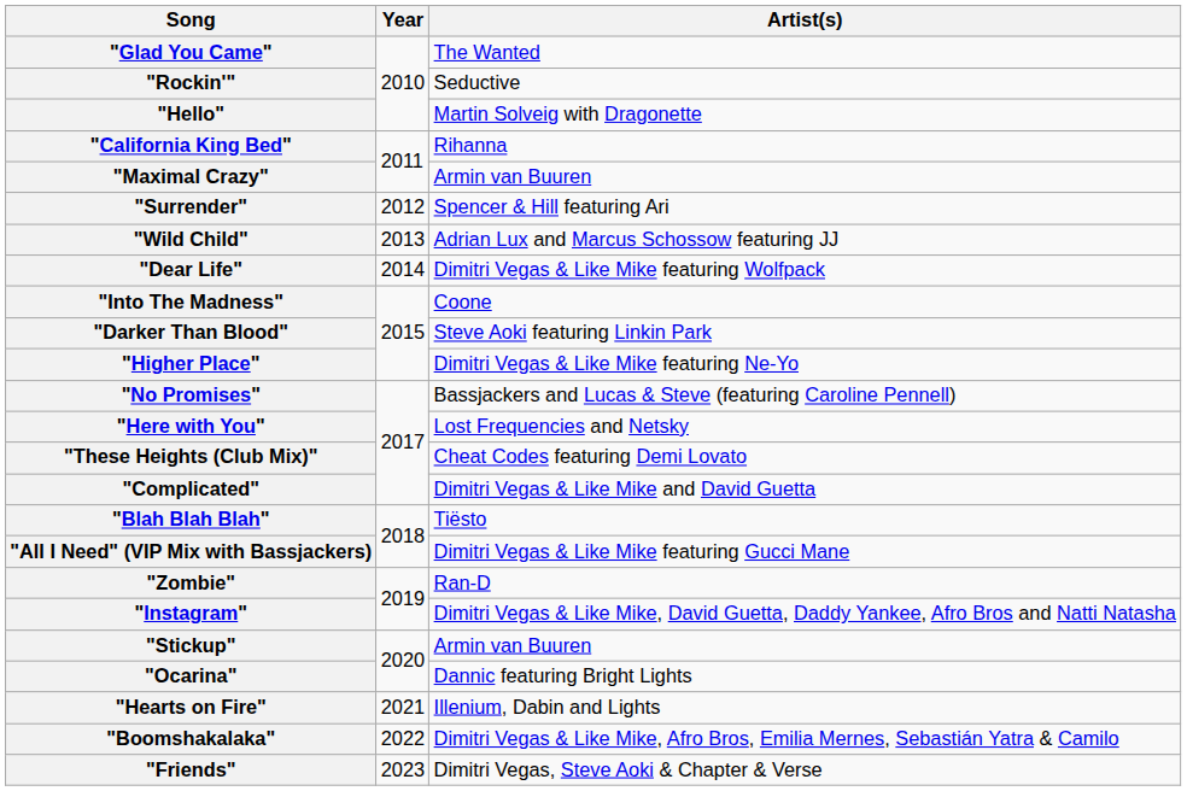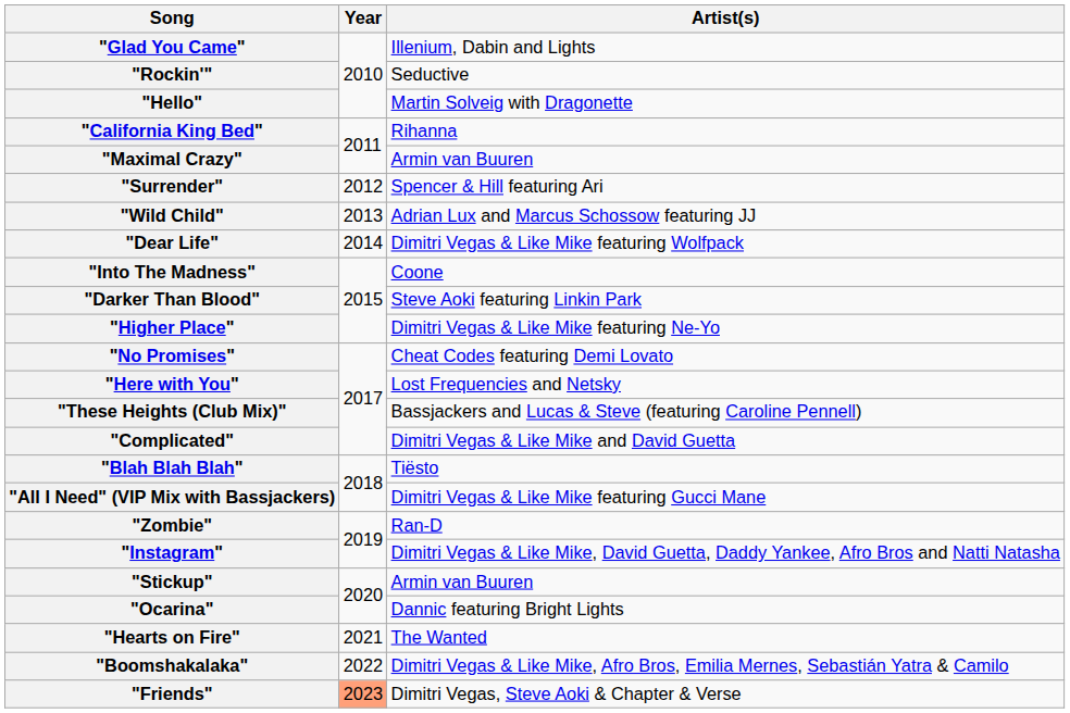"Glad You Came" | Artist(s): The Wanted -> Illenium, Dabin and Lights
"No Promises" | Artist(s): Bassjackers and Lucas & Steve (featuring Caroline Pennell) -> Cheat Codes featuring Demi Lovato
"These Heights (Club Mix)" | Artist(s): Cheat Codes featuring Demi Lovato -> Bassjackers and Lucas & Steve (featuring Caroline Pennell)
"Hearts on Fire" | Artist(s): Illenium, Dabin and Lights -> The Wanted
"Friends" | Year: no background -> lightsalmon background
